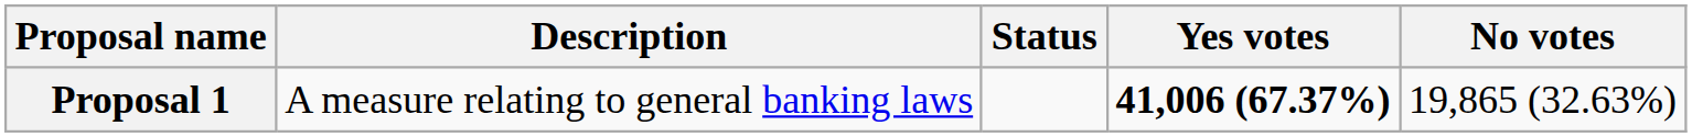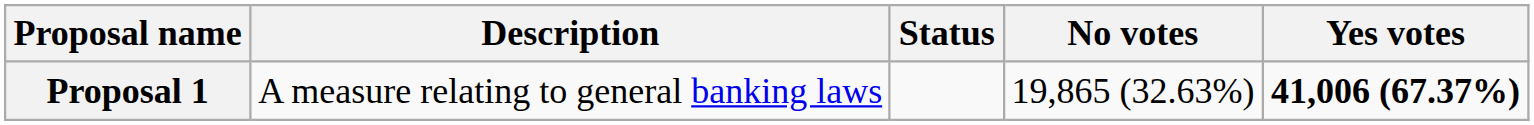columns swapped: Yes votes <-> No votes
